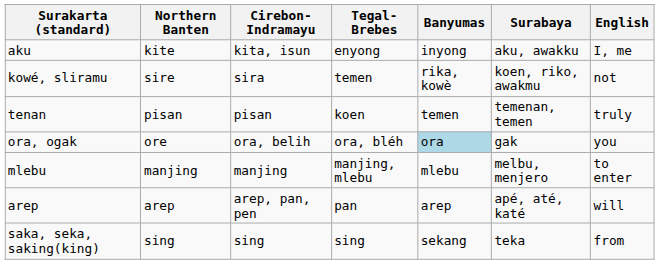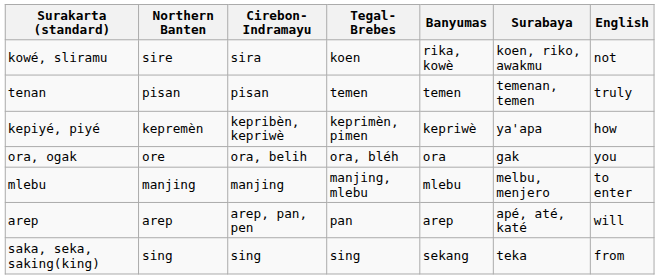- row: aku | kite | kita, isun | enyong | inyong | aku, awakku | I, me
kowé, sliramu | Tegal-Brebes: temen -> koen
tenan | Tegal-Brebes: koen -> temen
+ row: kepiyé, piyé | kepremèn | kepribèn, kepriwè | keprimèn, pimen | kepriwè | ya'apa | how
ora, ogak | Banyumas: lightblue background -> no background
